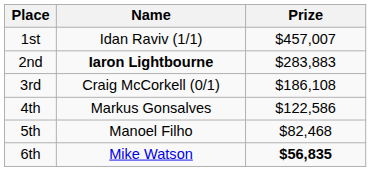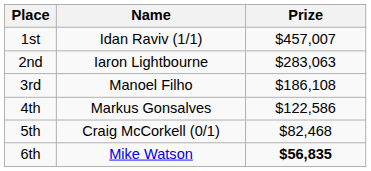2nd | Name: bold -> normal
2nd | Prize: $283,883 -> $283,063
3rd | Name: Craig McCorkell (0/1) -> Manoel Filho
5th | Name: Manoel Filho -> Craig McCorkell (0/1)
